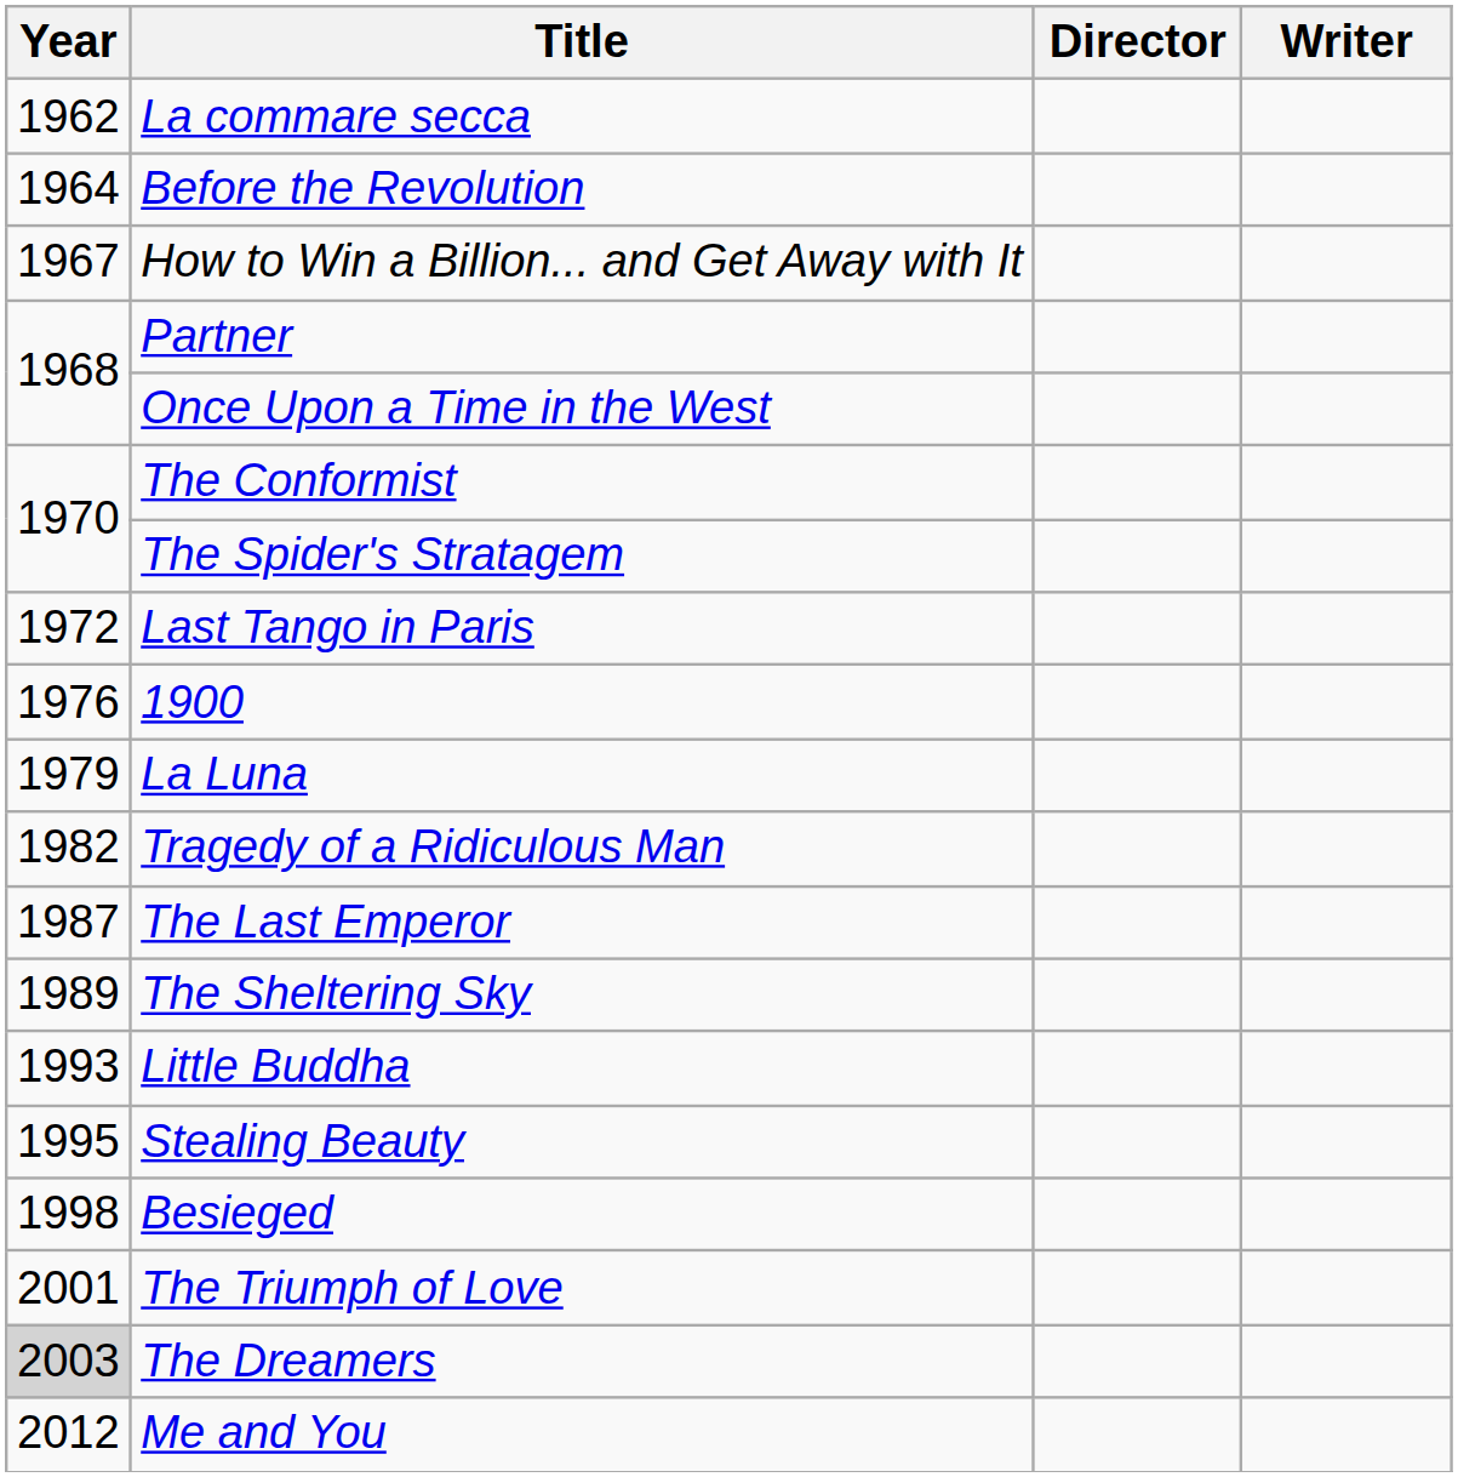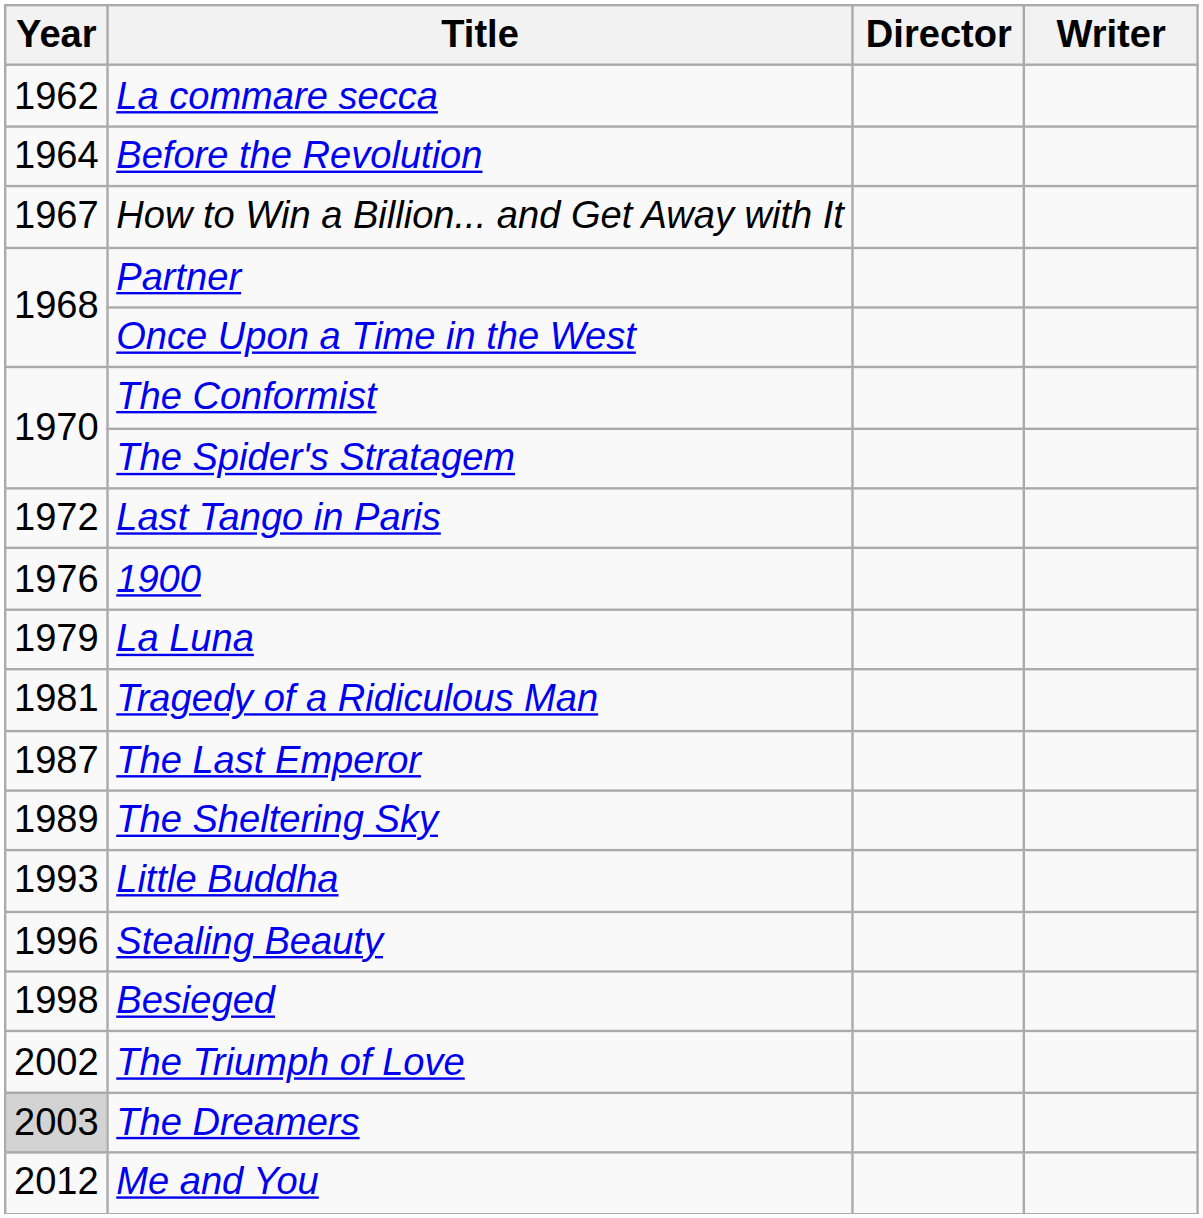Tragedy of a Ridiculous Man | Year: 1982 -> 1981
Stealing Beauty | Year: 1995 -> 1996
The Triumph of Love | Year: 2001 -> 2002
